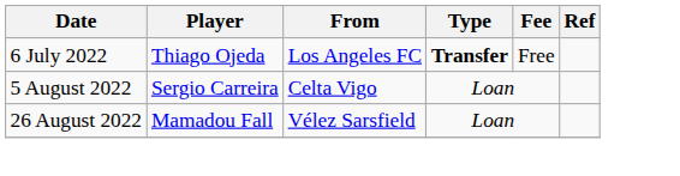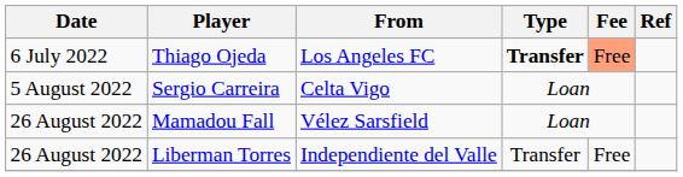Thiago Ojeda | Fee: no background -> lightsalmon background
+ row: 26 August 2022 | Liberman Torres | Independiente del Valle | Transfer | Free
